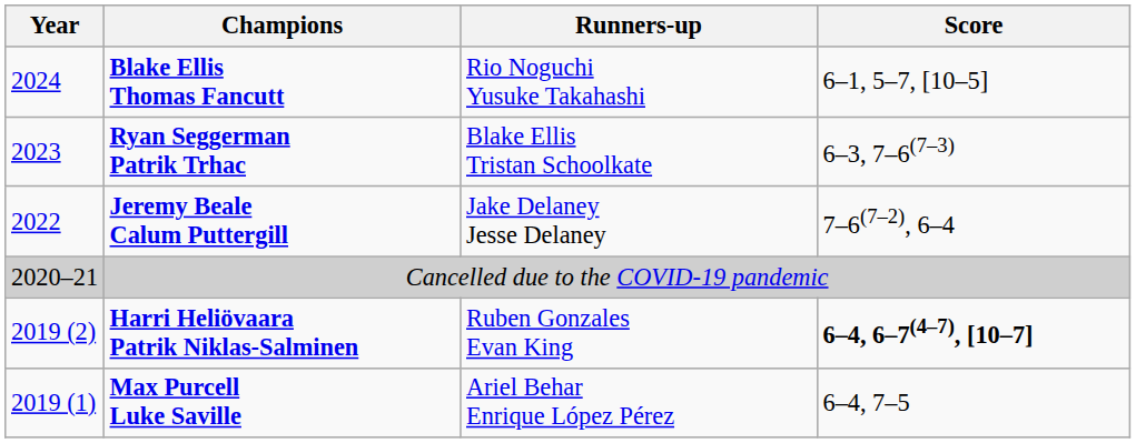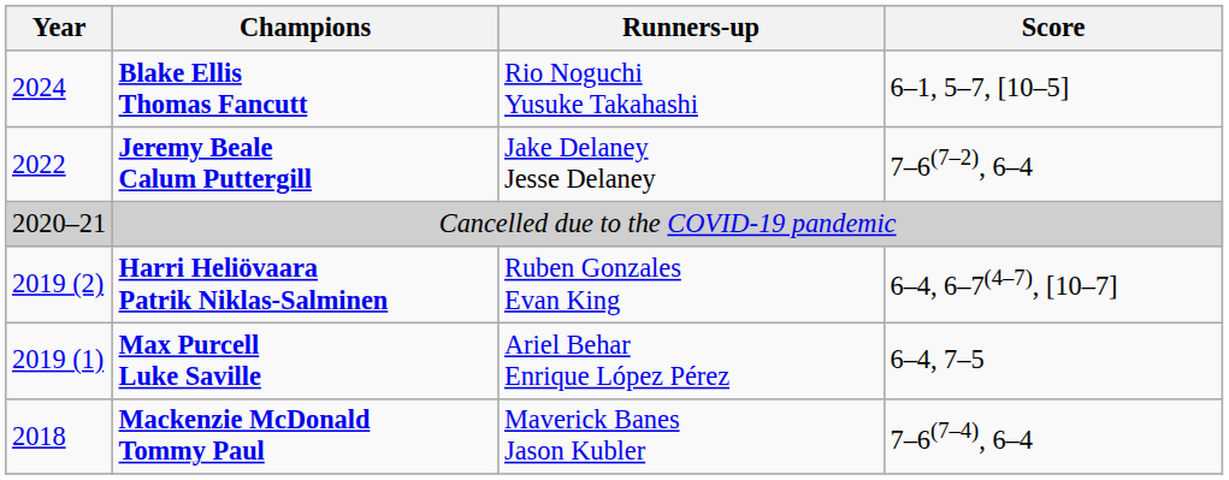- row: 2023 | Ryan Seggerman Patrik Trhac | Blake Ellis Tristan Schoolkate | 6–3, 7–6(7–3)
Harri Heliövaara Patrik Niklas-Salminen | Score: bold -> normal
+ row: 2018 | Mackenzie McDonald Tommy Paul | Maverick Banes Jason Kubler | 7–6(7–4), 6–4
